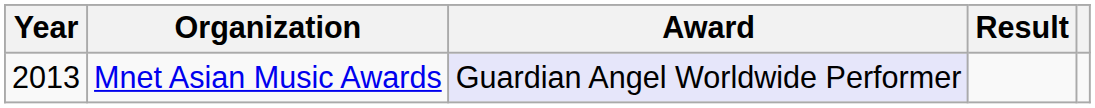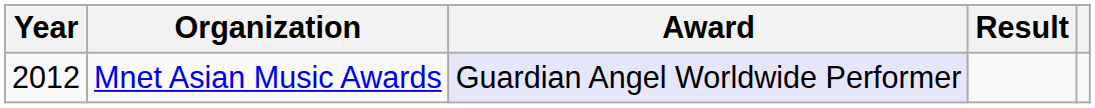Mnet Asian Music Awards | Year: 2013 -> 2012
